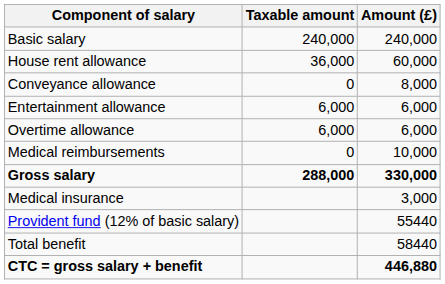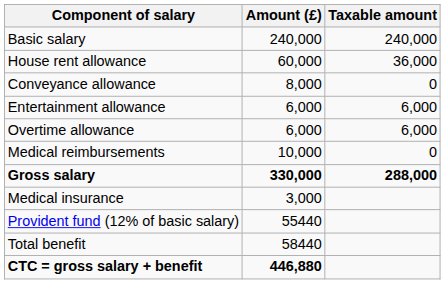columns swapped: Amount (£) <-> Taxable amount
